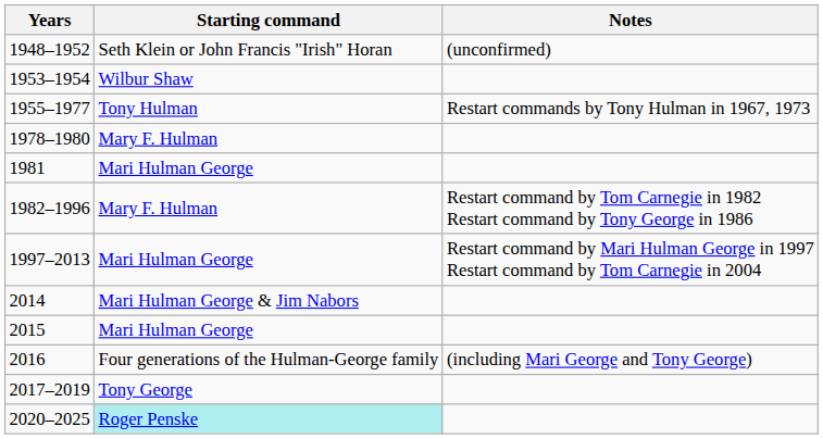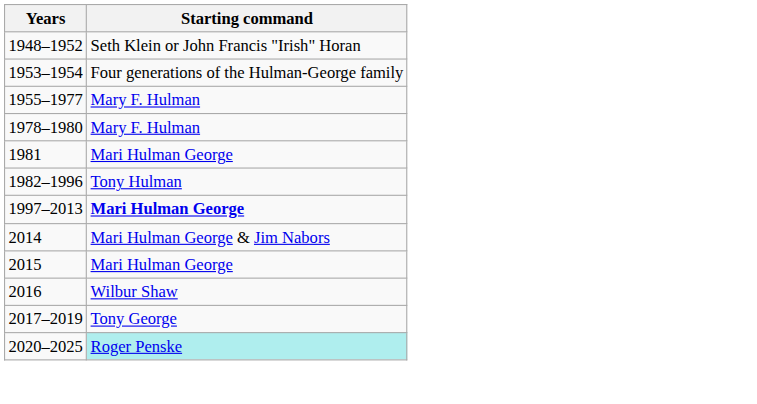- column: Notes | (unconfirmed) | Restart commands by Tony Hulman in 1967, 1973 | Restart command by Tom Carnegie in 1982 Restart command by Tony George in 1986 | Restart command by Mari Hulman George in 1997 Restart command by Tom Carnegie in 2004 | (including Mari George and Tony George)
1953–1954 | Starting command: Wilbur Shaw -> Four generations of the Hulman-George family
1955–1977 | Starting command: Tony Hulman -> Mary F. Hulman
1982–1996 | Starting command: Mary F. Hulman -> Tony Hulman
1997–2013 | Starting command: normal -> bold
2016 | Starting command: Four generations of the Hulman-George family -> Wilbur Shaw
